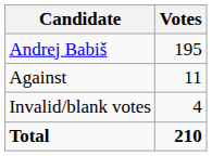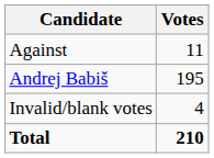rows swapped: Andrej Babiš <-> Against
